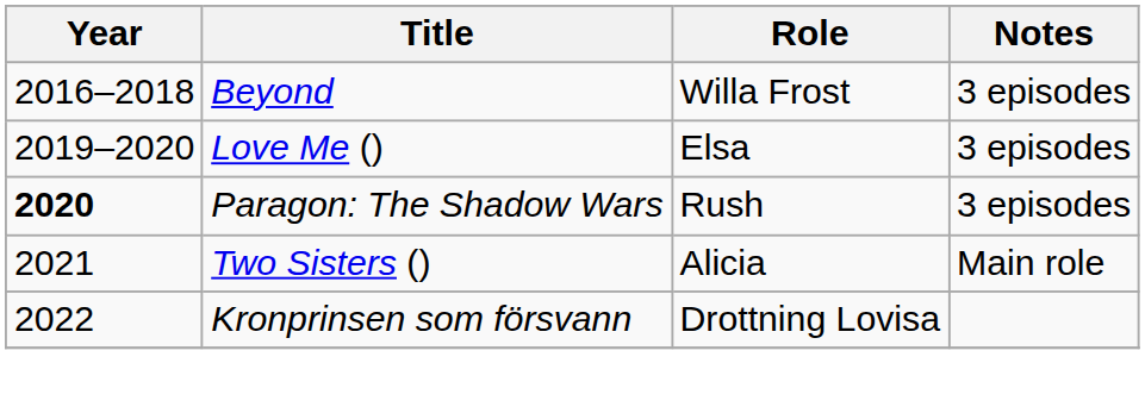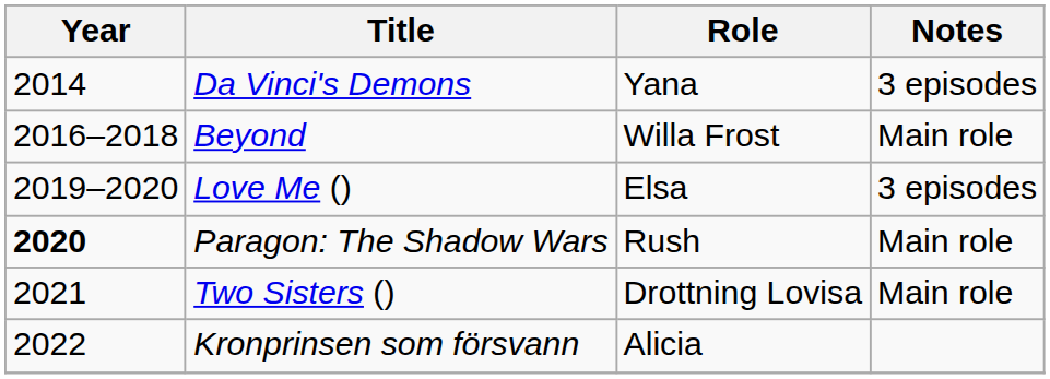+ row: 2014 | Da Vinci's Demons | Yana | 3 episodes
Beyond | Notes: 3 episodes -> Main role
Paragon: The Shadow Wars | Notes: 3 episodes -> Main role
Two Sisters () | Role: Alicia -> Drottning Lovisa
Kronprinsen som försvann | Role: Drottning Lovisa -> Alicia
